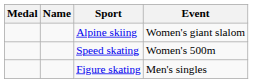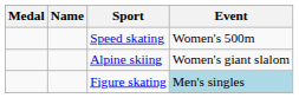rows swapped: Alpine skiing <-> Speed skating
Figure skating | Event: no background -> lightblue background
